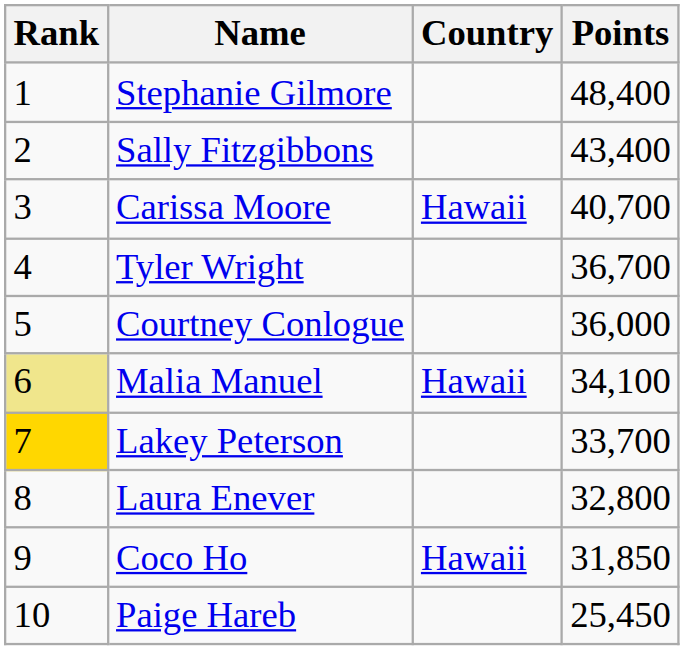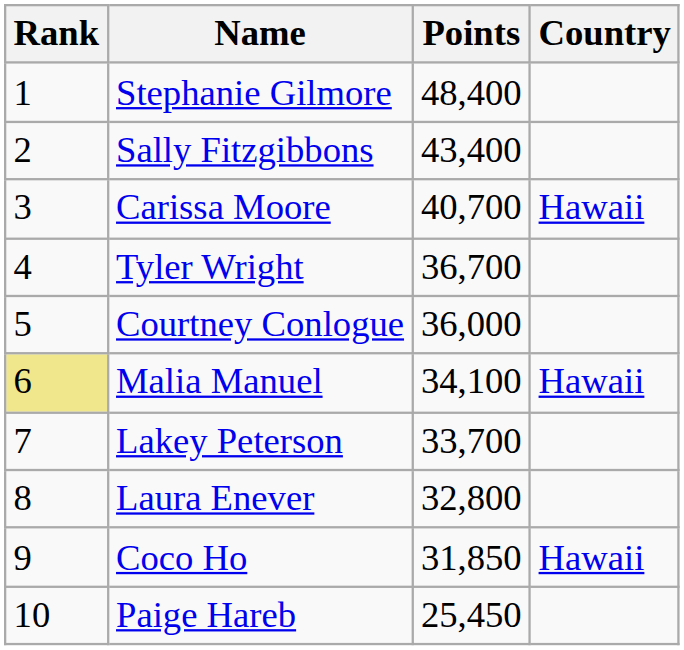columns swapped: Country <-> Points
Lakey Peterson | Rank: gold background -> no background
